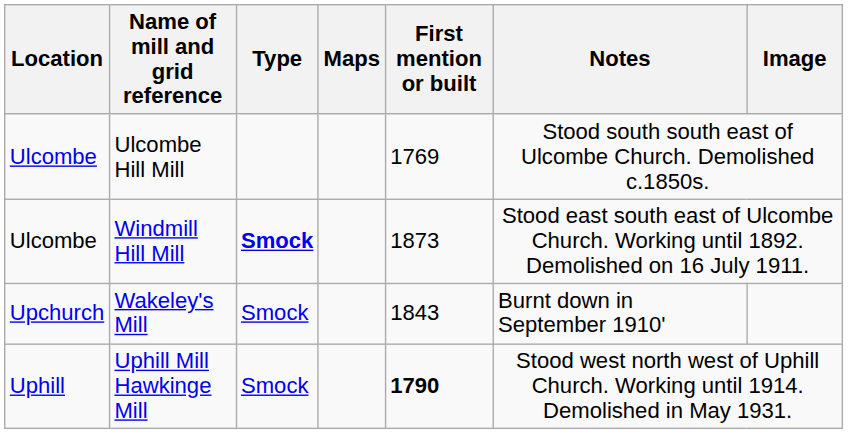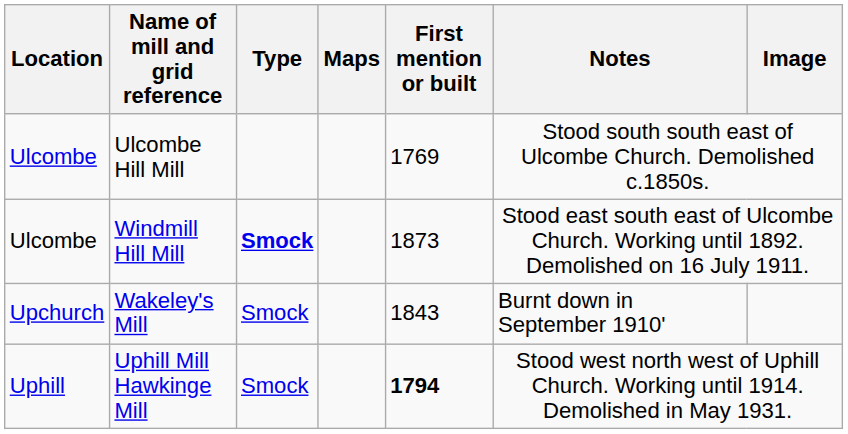Uphill Mill Hawkinge Mill | First mention or built: 1790 -> 1794
